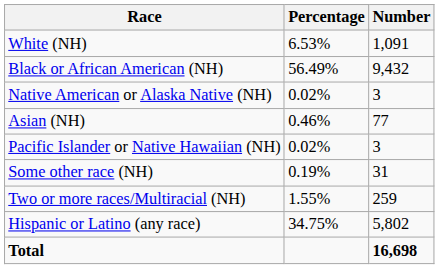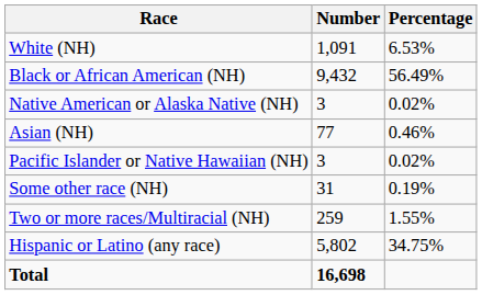columns swapped: Number <-> Percentage
